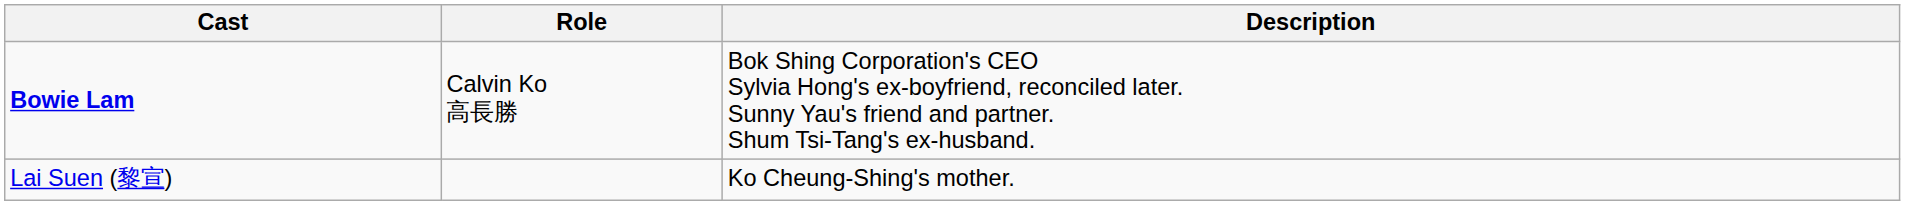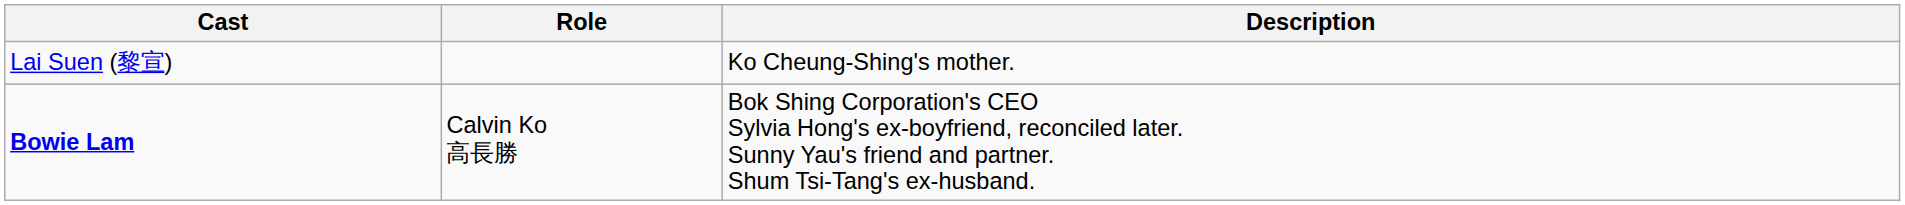rows swapped: Lai Suen (黎宣) <-> Bowie Lam
